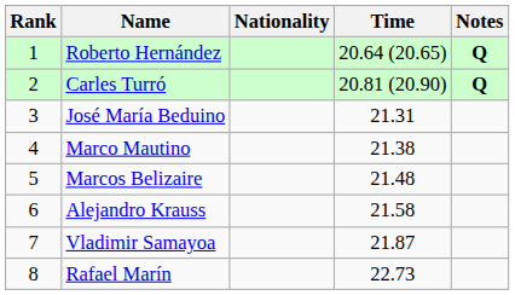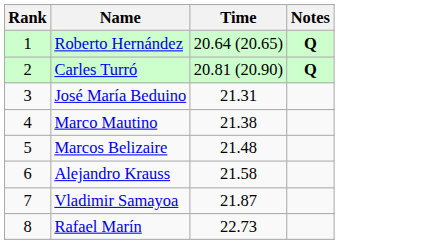- column: Nationality
